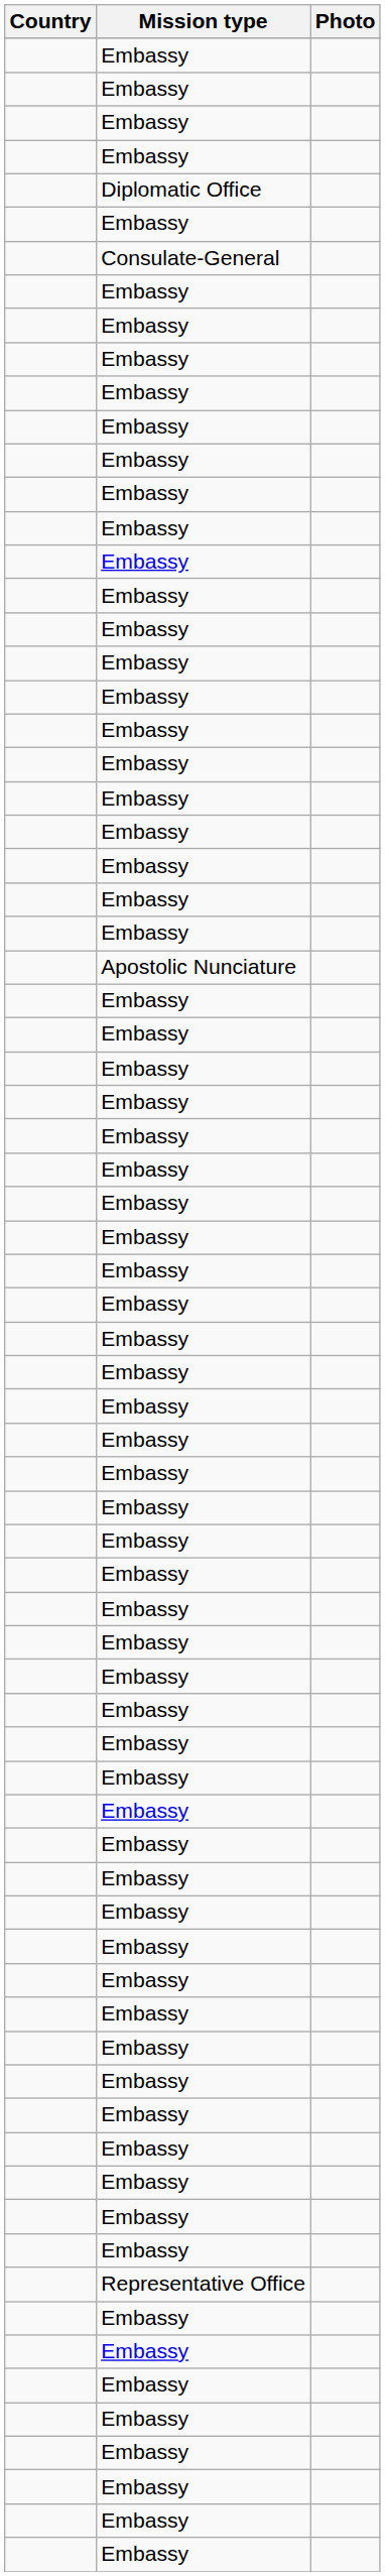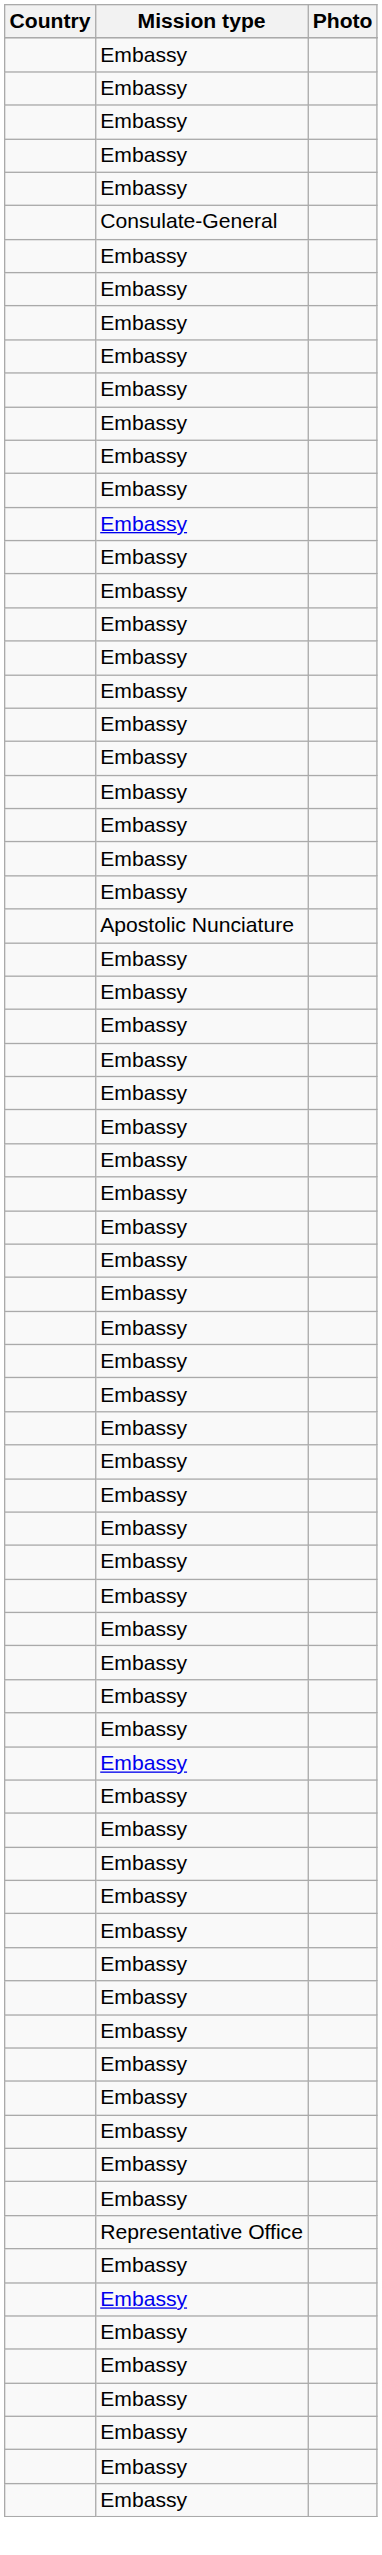- row: Diplomatic Office
